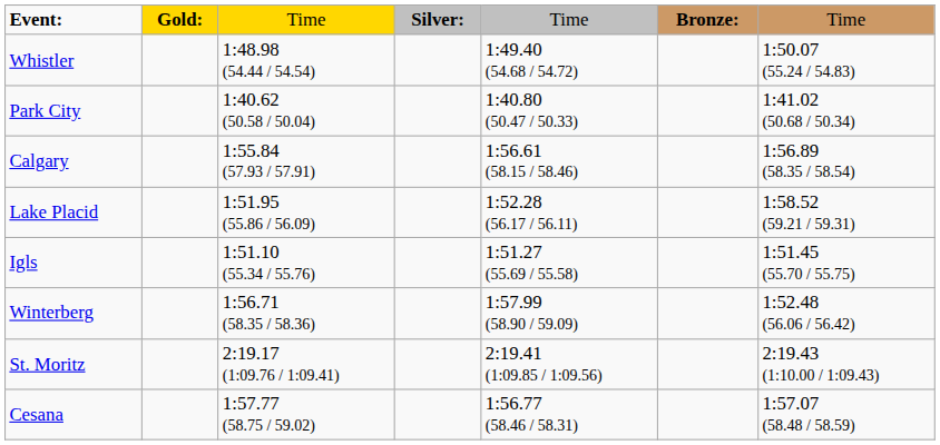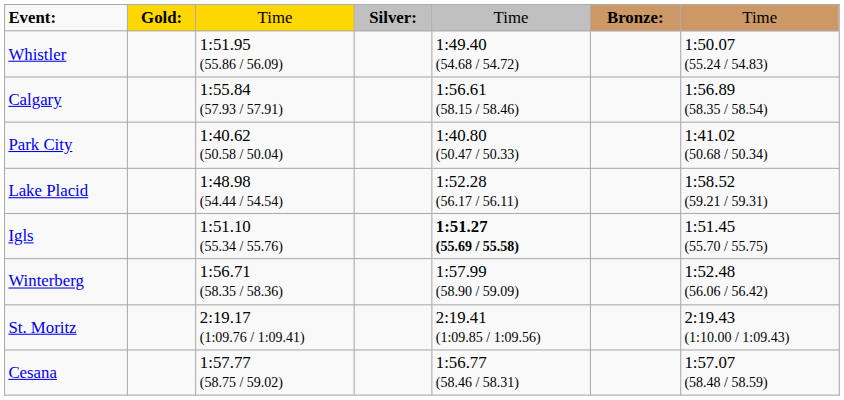Whistler | column 3: 1:48.98 (54.44 / 54.54) -> 1:51.95 (55.86 / 56.09)
rows swapped: Calgary <-> Park City
Lake Placid | column 3: 1:51.95 (55.86 / 56.09) -> 1:48.98 (54.44 / 54.54)
Igls | column 5: normal -> bold
